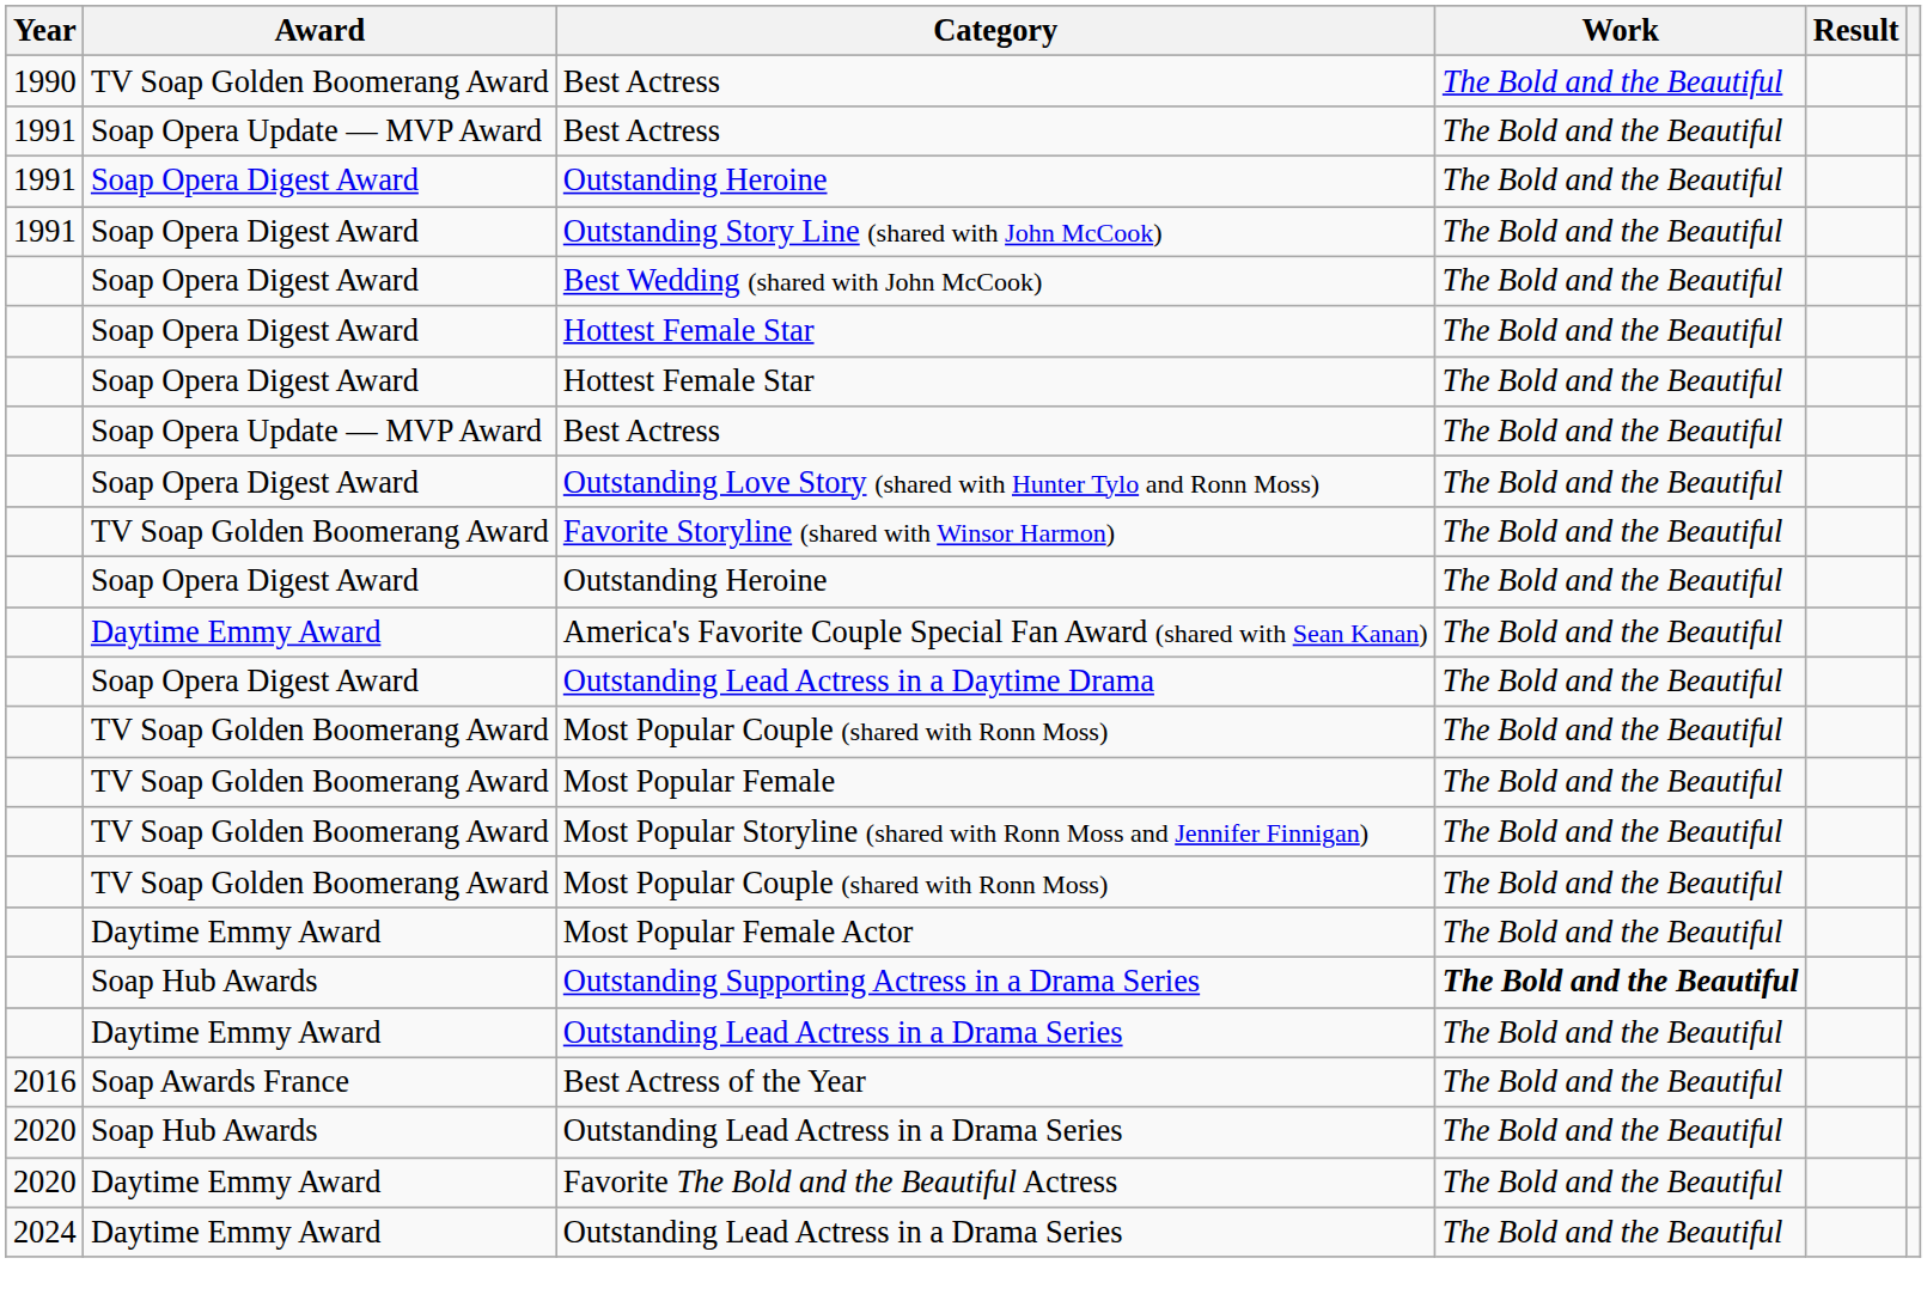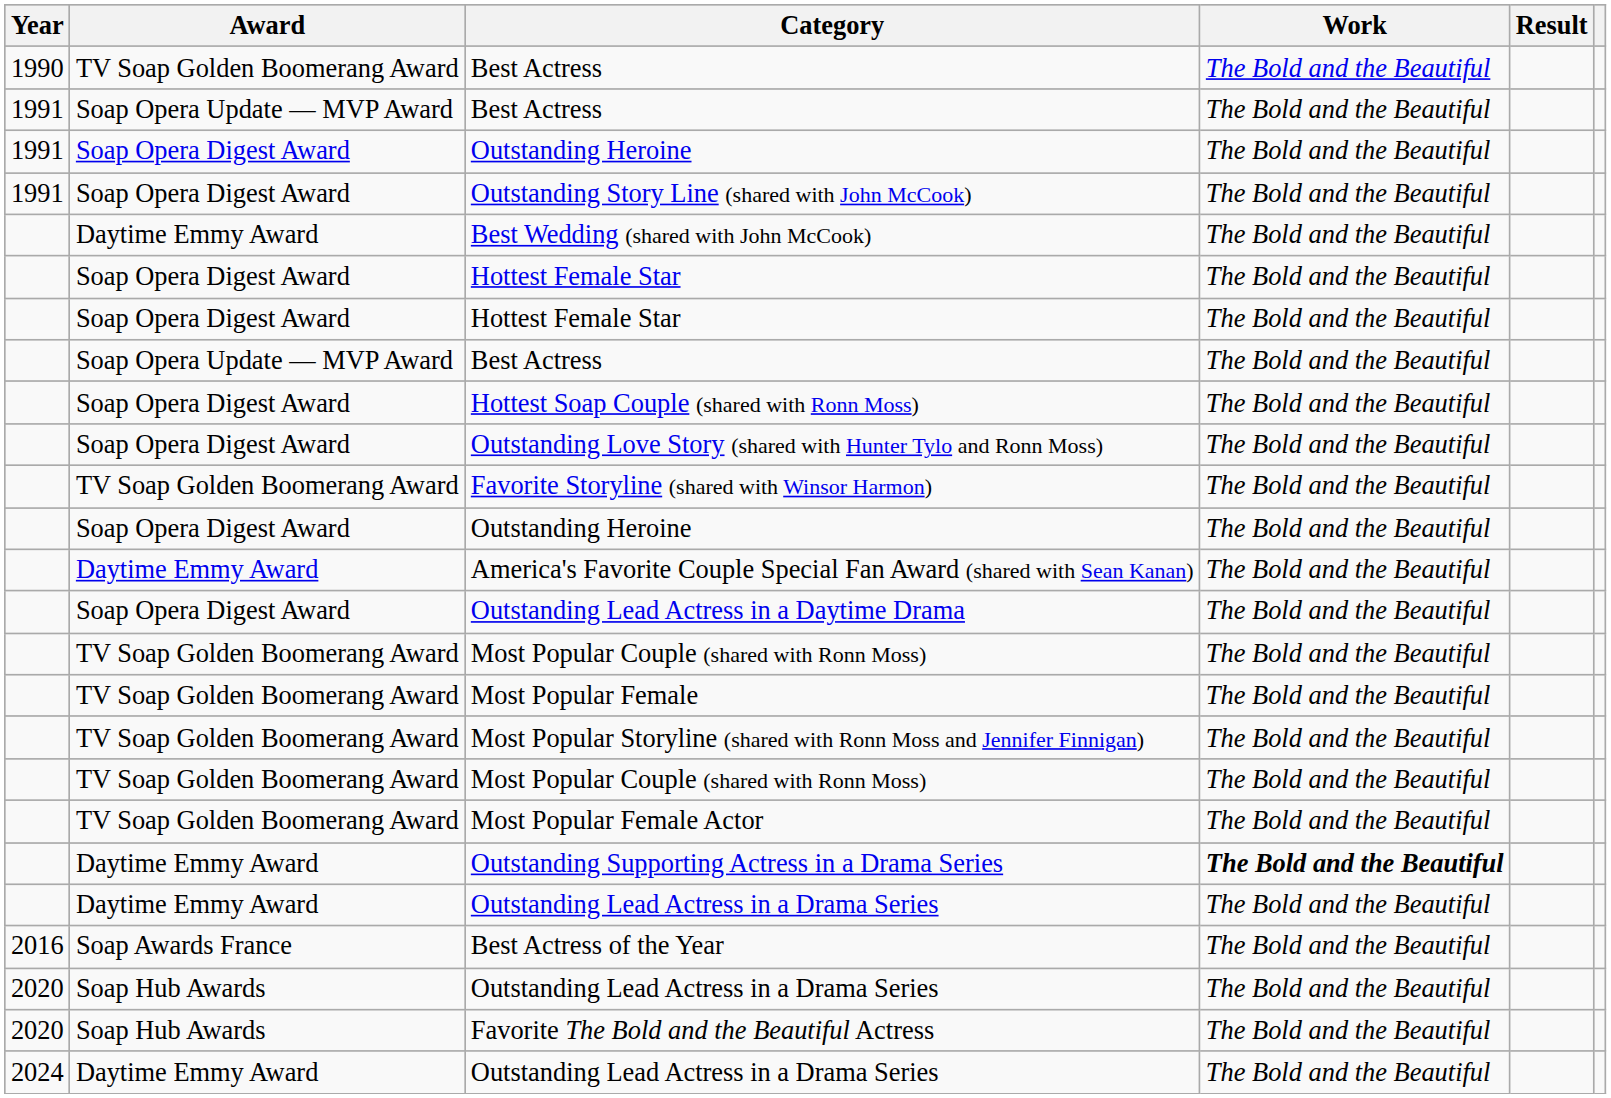Best Wedding (shared with John McCook) | Award: Soap Opera Digest Award -> Daytime Emmy Award
+ row: Soap Opera Digest Award | Hottest Soap Couple (shared with Ronn Moss) | The Bold and the Beautiful
Most Popular Female Actor | Award: Daytime Emmy Award -> TV Soap Golden Boomerang Award
Outstanding Supporting Actress in a Drama Series | Award: Soap Hub Awards -> Daytime Emmy Award
Favorite The Bold and the Beautiful Actress | Award: Daytime Emmy Award -> Soap Hub Awards
